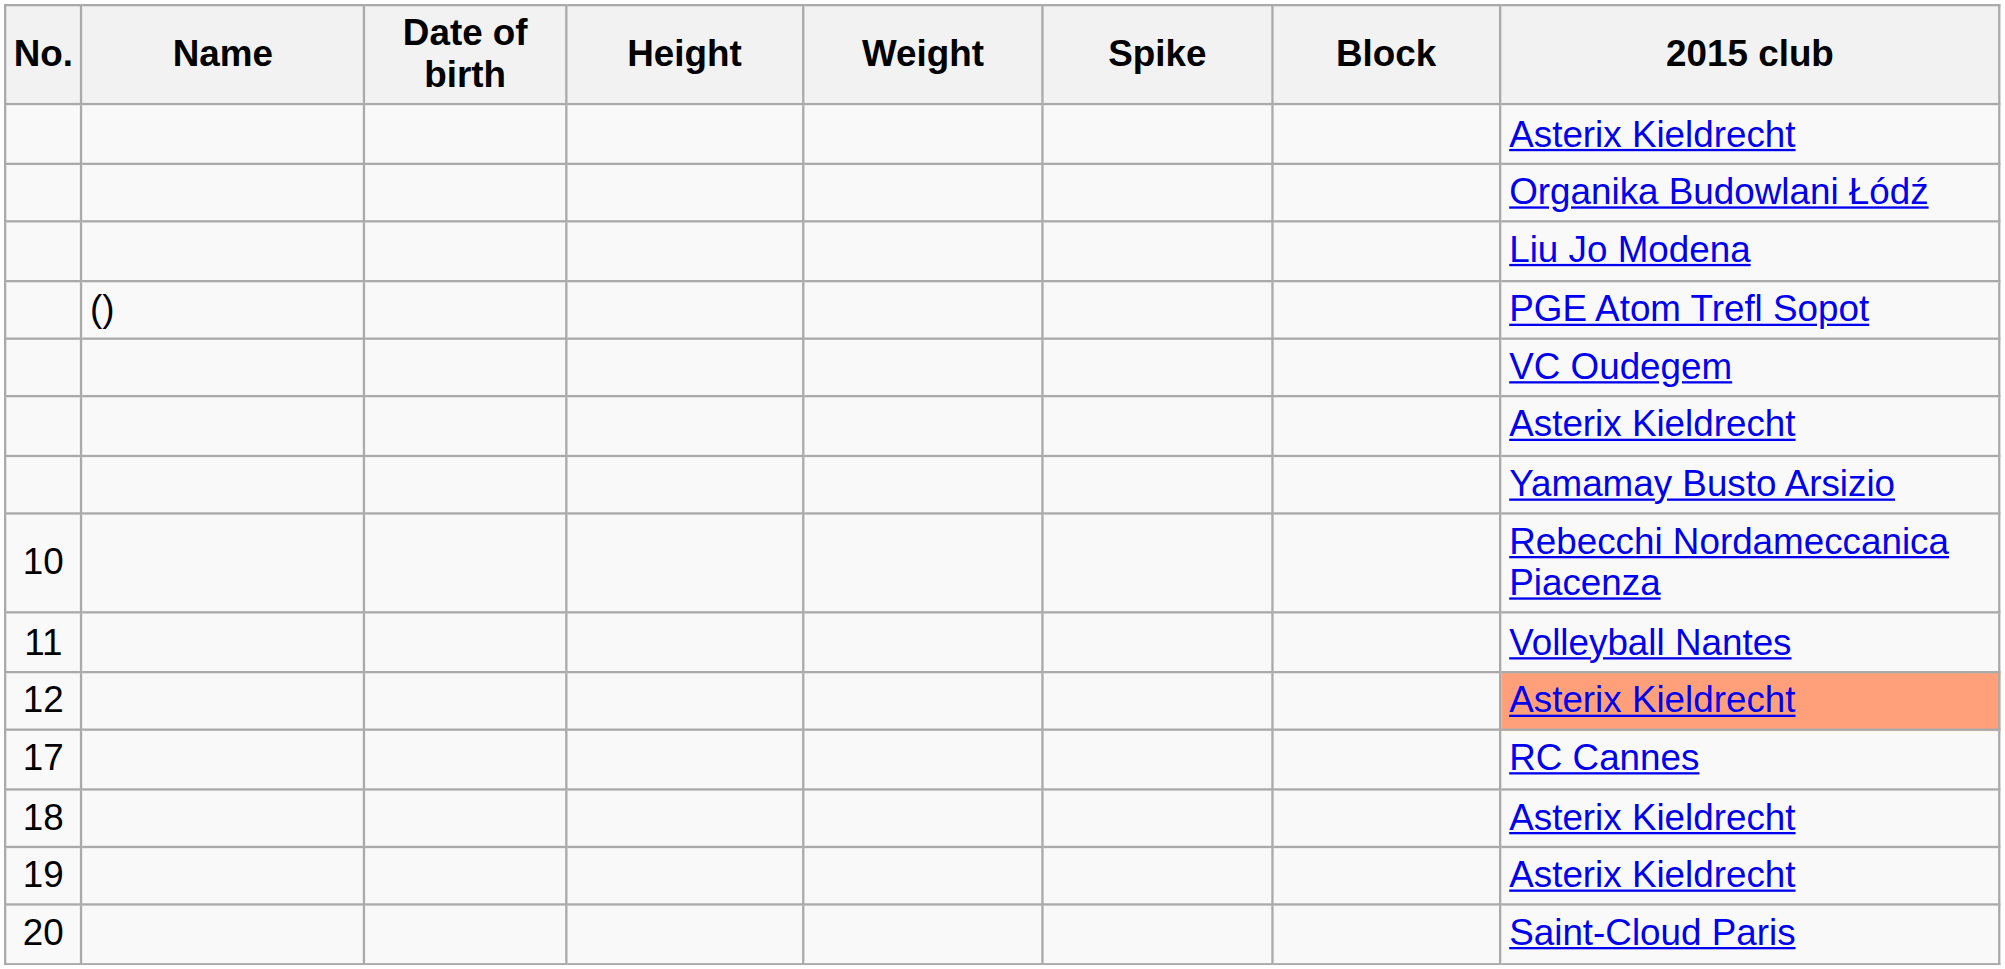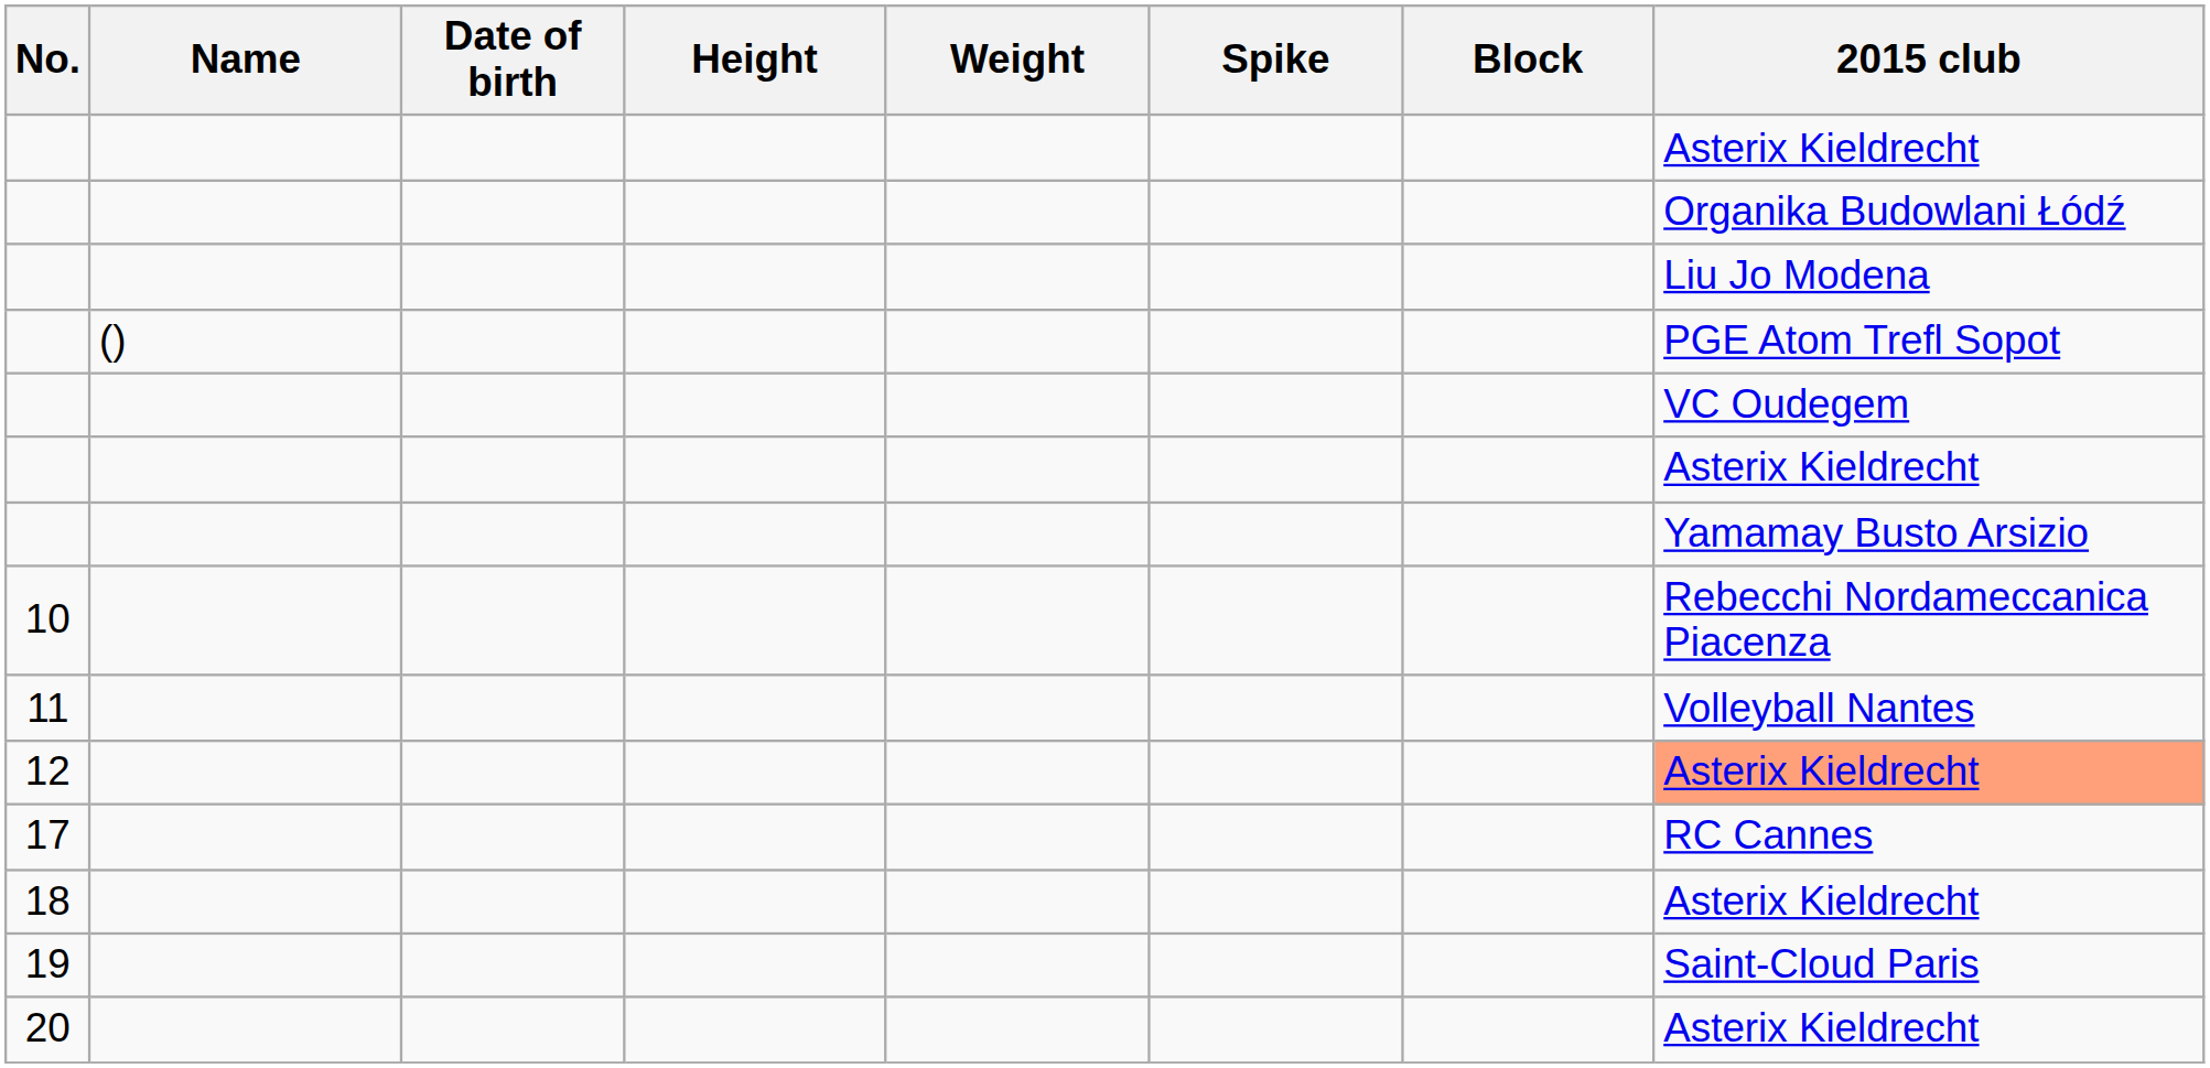19 | 2015 club: Asterix Kieldrecht -> Saint-Cloud Paris
20 | 2015 club: Saint-Cloud Paris -> Asterix Kieldrecht
